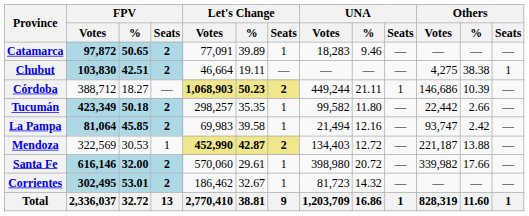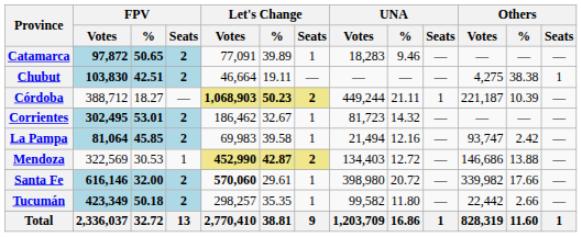Córdoba | Others / Votes: 146,686 -> 221,187
rows swapped: Corrientes <-> Tucumán
Mendoza | Others / Votes: 221,187 -> 146,686
Santa Fe | Let's Change / Votes: normal -> bold
